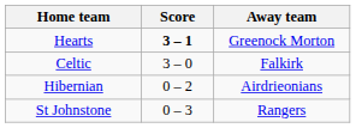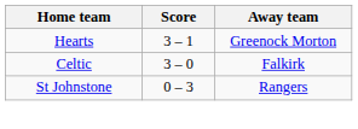Hearts | Score: bold -> normal
- row: Hibernian | 0 – 2 | Airdrieonians
